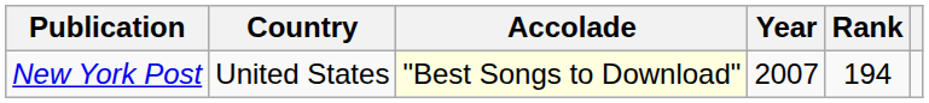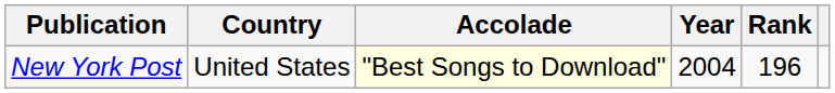New York Post | Year: 2007 -> 2004
New York Post | Rank: 194 -> 196
